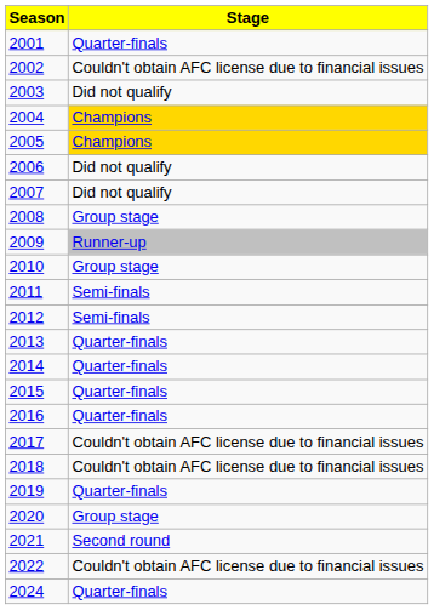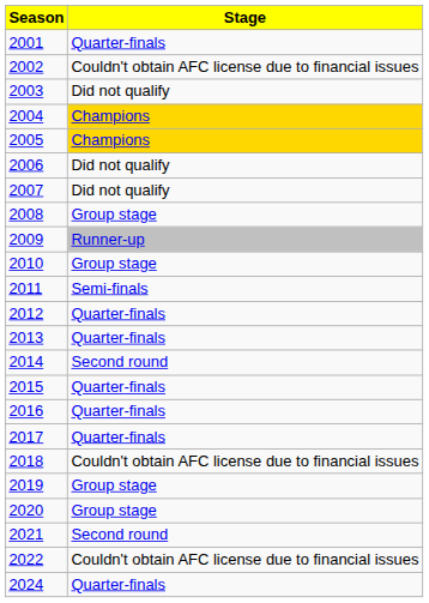2012 | Stage: Semi-finals -> Quarter-finals
2014 | Stage: Quarter-finals -> Second round
2017 | Stage: Couldn't obtain AFC license due to financial issues -> Quarter-finals
2019 | Stage: Quarter-finals -> Group stage
